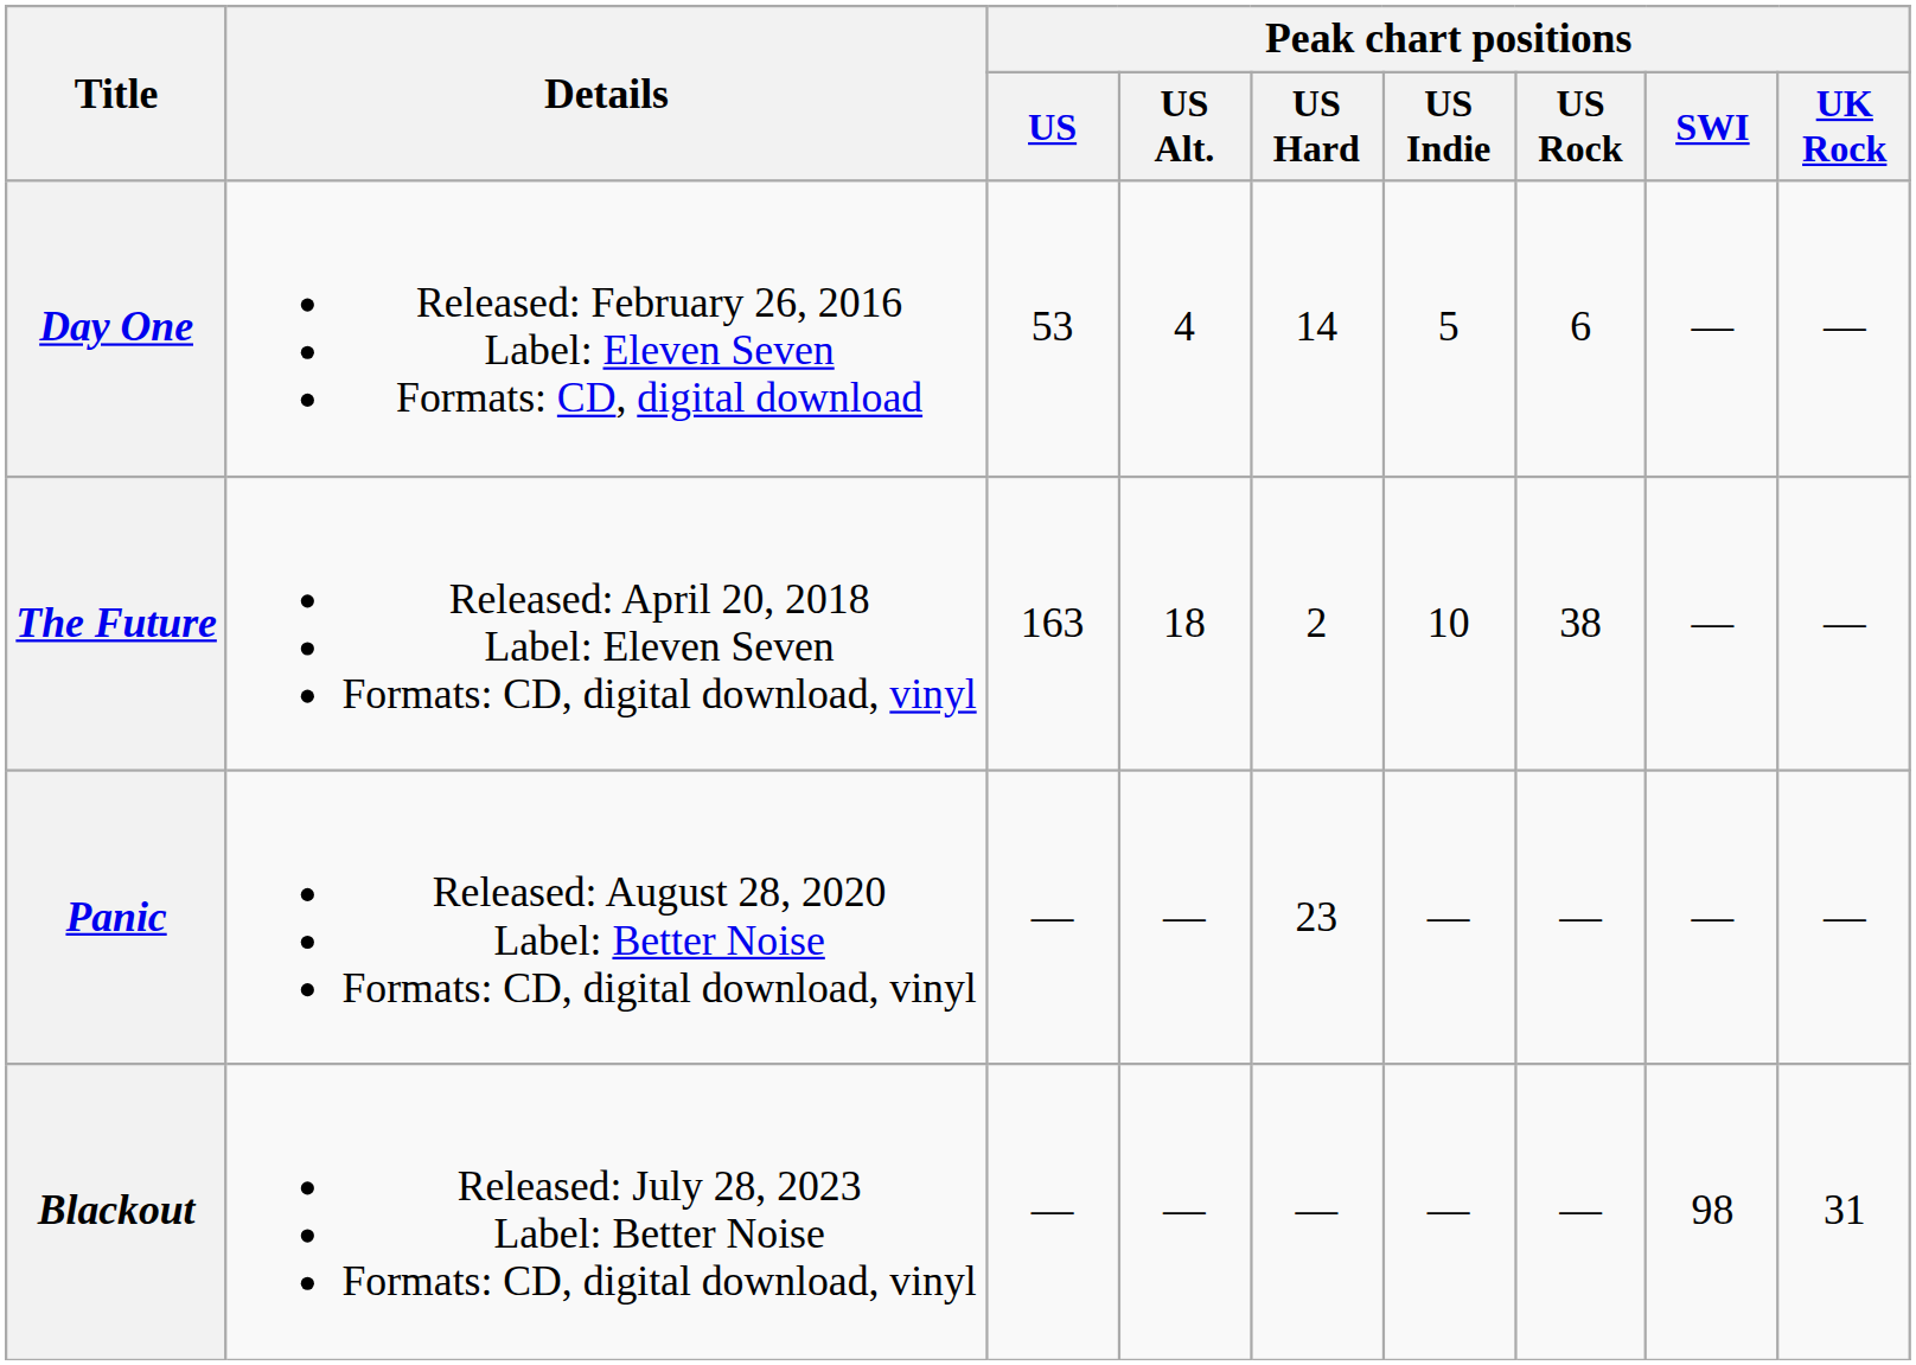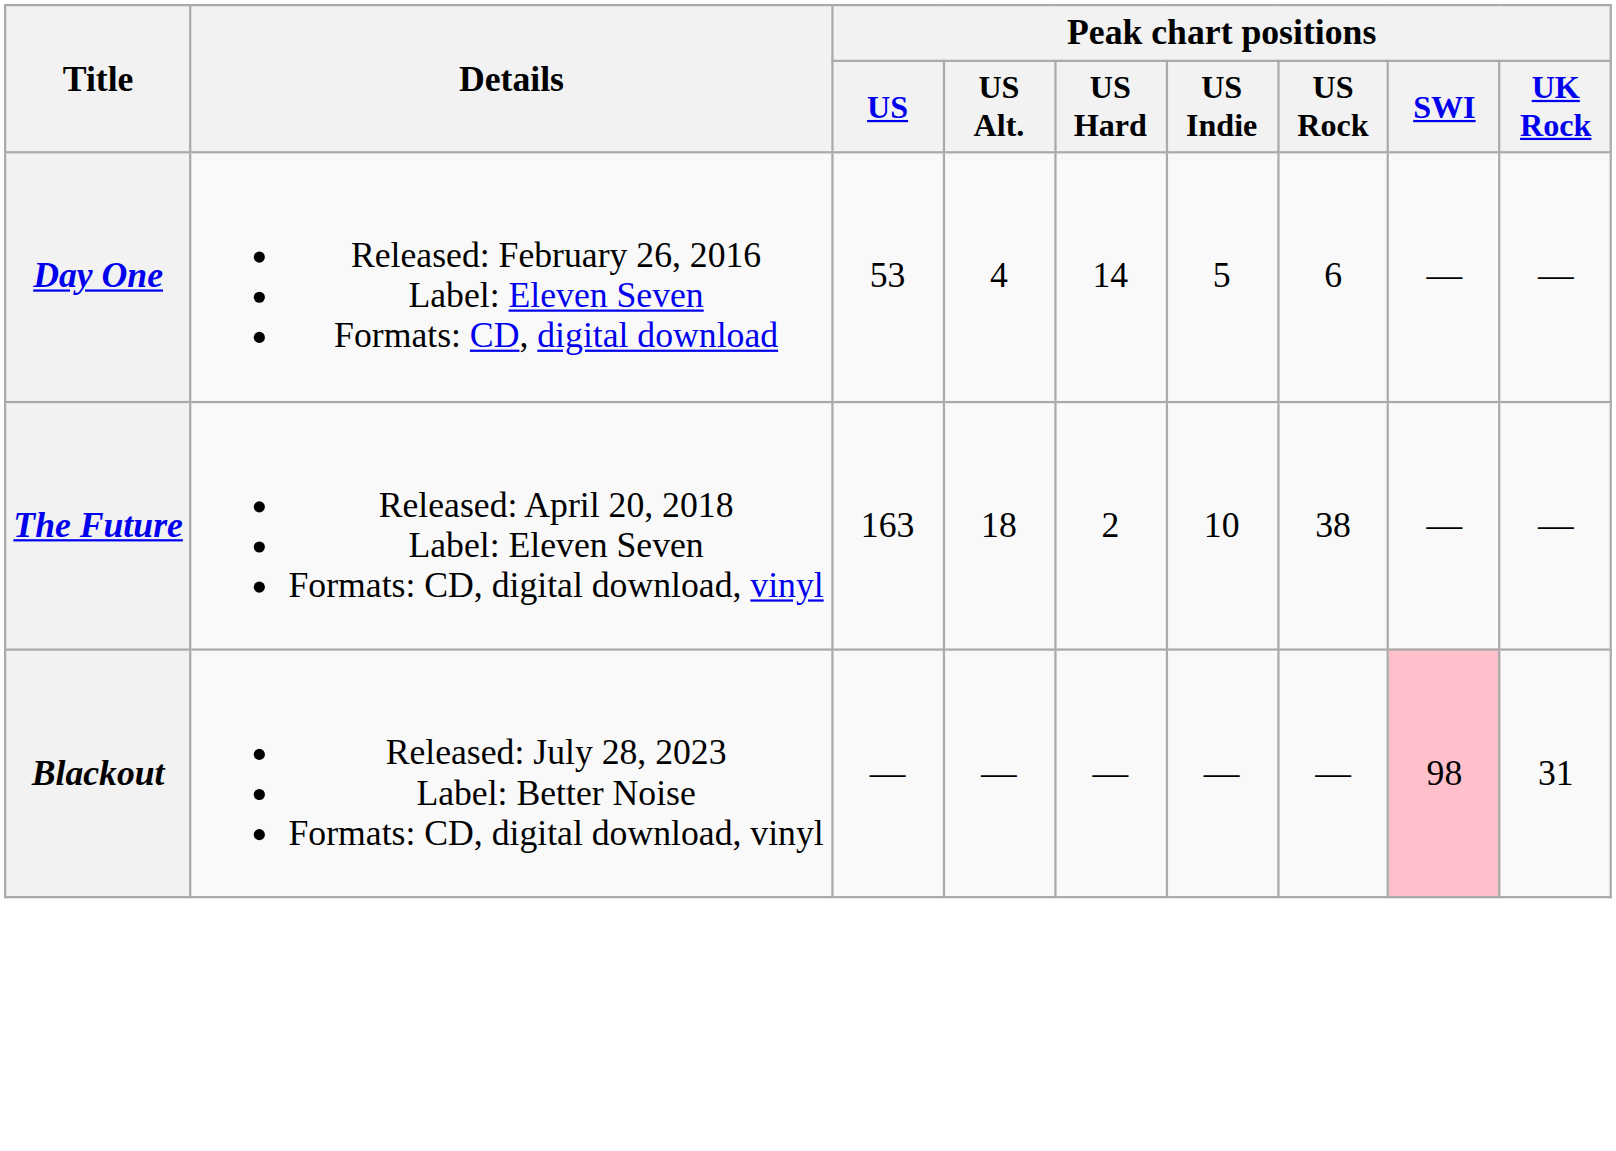- row: Panic | Released: August 28, 2020 Label: Better Noise Formats: CD, digital download, vinyl | — | — | 23 | — | — | — | —
Blackout | Peak chart positions / SWI: no background -> pink background
